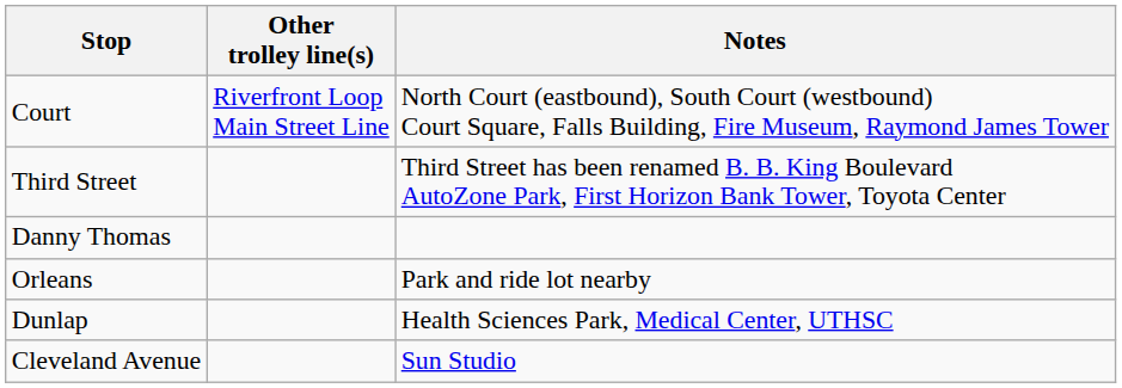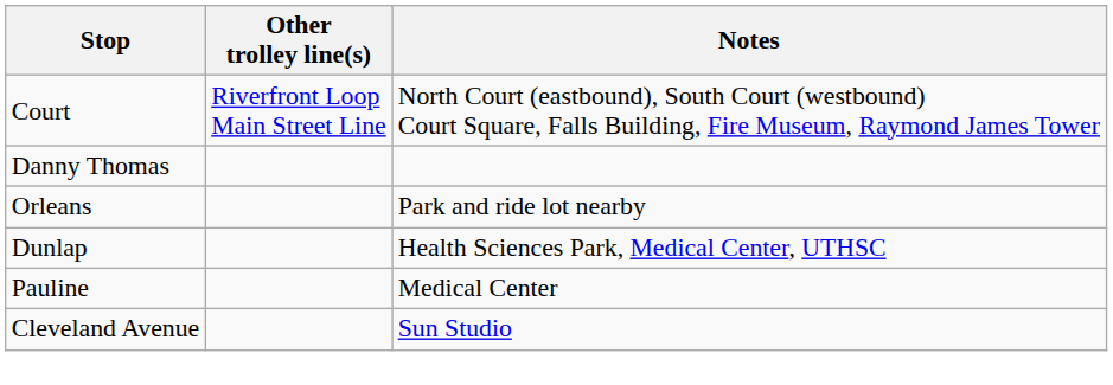- row: Third Street | Third Street has been renamed B. B. King Boulevard AutoZone Park, First Horizon Bank Tower, Toyota Center
+ row: Pauline | Medical Center
